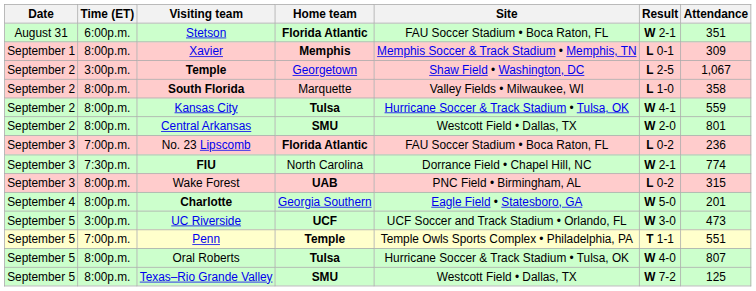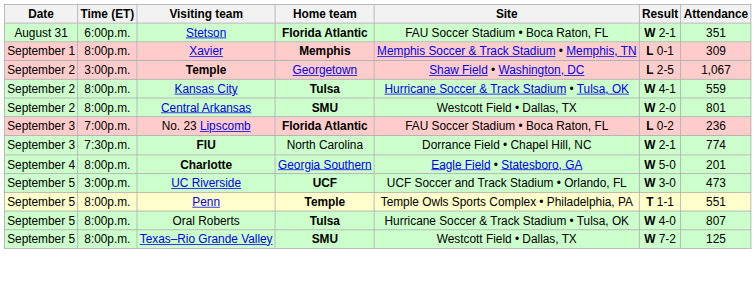- row: September 2 | 8:00p.m. | South Florida | Marquette | Valley Fields • Milwaukee, WI | L 1-0 | 358
- row: September 3 | 8:00p.m. | Wake Forest | UAB | PNC Field • Birmingham, AL | L 0-2 | 315
Penn | Time (ET): 7:00p.m. -> 8:00p.m.
